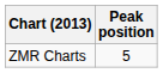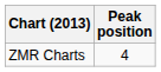ZMR Charts | Peak position: 5 -> 4
